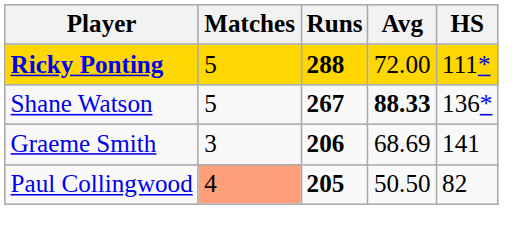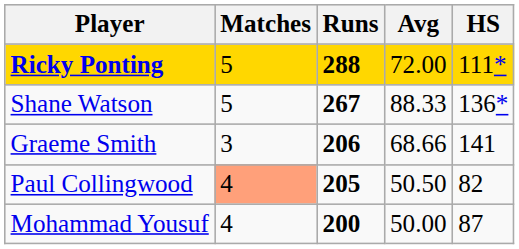Shane Watson | Avg: bold -> normal
Graeme Smith | Avg: 68.69 -> 68.66
+ row: Mohammad Yousuf | 4 | 200 | 50.00 | 87
